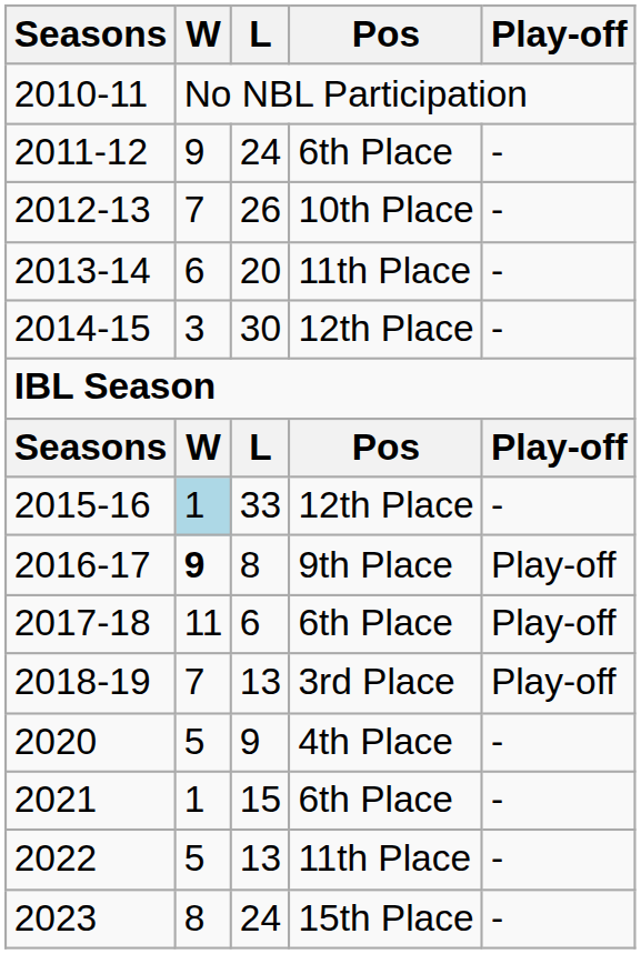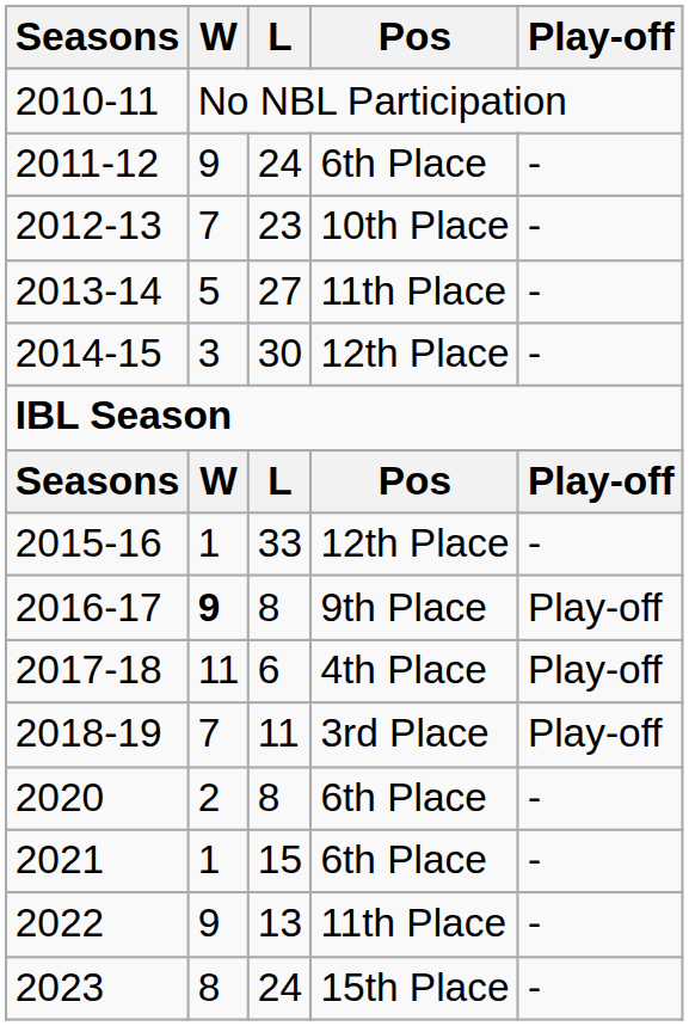2012-13 | L: 26 -> 23
2013-14 | W: 6 -> 5
2013-14 | L: 20 -> 27
2015-16 | W: lightblue background -> no background
2017-18 | Pos: 6th Place -> 4th Place
2018-19 | L: 13 -> 11
2020 | W: 5 -> 2
2020 | L: 9 -> 8
2020 | Pos: 4th Place -> 6th Place
2022 | W: 5 -> 9
